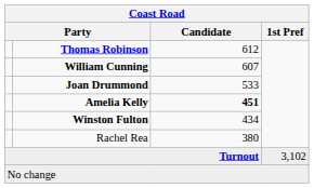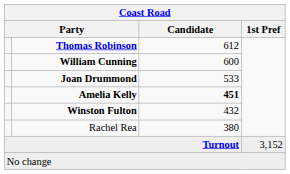William Cunning | Candidate: 607 -> 600
Winston Fulton | Candidate: 434 -> 432
Turnout | 1st Pref: 3,102 -> 3,152
